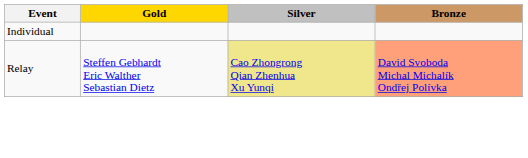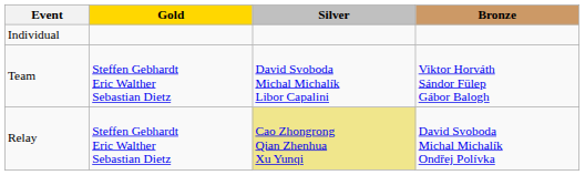+ row: Team | Steffen Gebhardt Eric Walther Sebastian Dietz | David Svoboda Michal Michalík Libor Capalini | Viktor Horváth Sándor Fülep Gábor Balogh
Relay | Bronze: lightsalmon background -> no background
